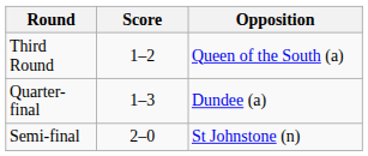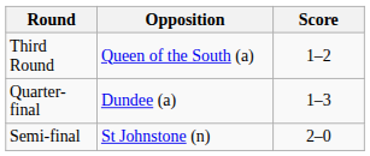columns swapped: Opposition <-> Score
